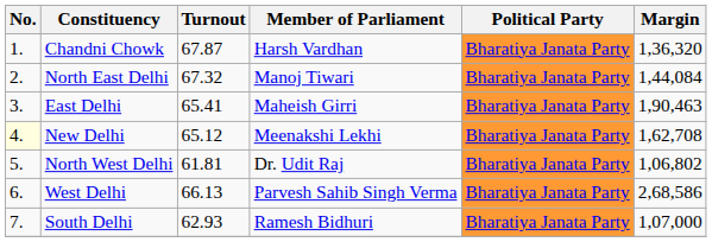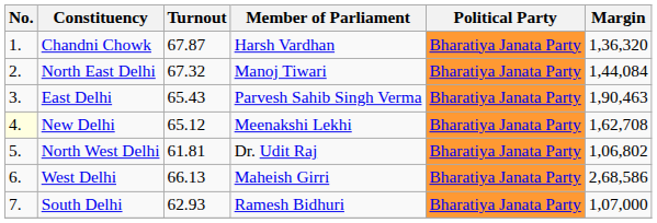East Delhi | Turnout: 65.41 -> 65.43
East Delhi | Member of Parliament: Maheish Girri -> Parvesh Sahib Singh Verma
West Delhi | Member of Parliament: Parvesh Sahib Singh Verma -> Maheish Girri
